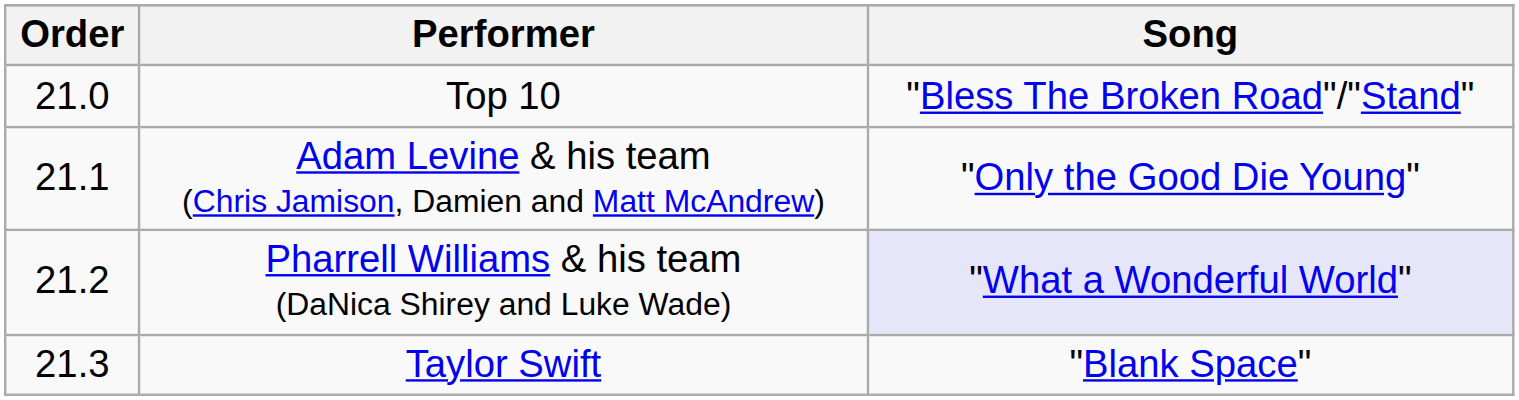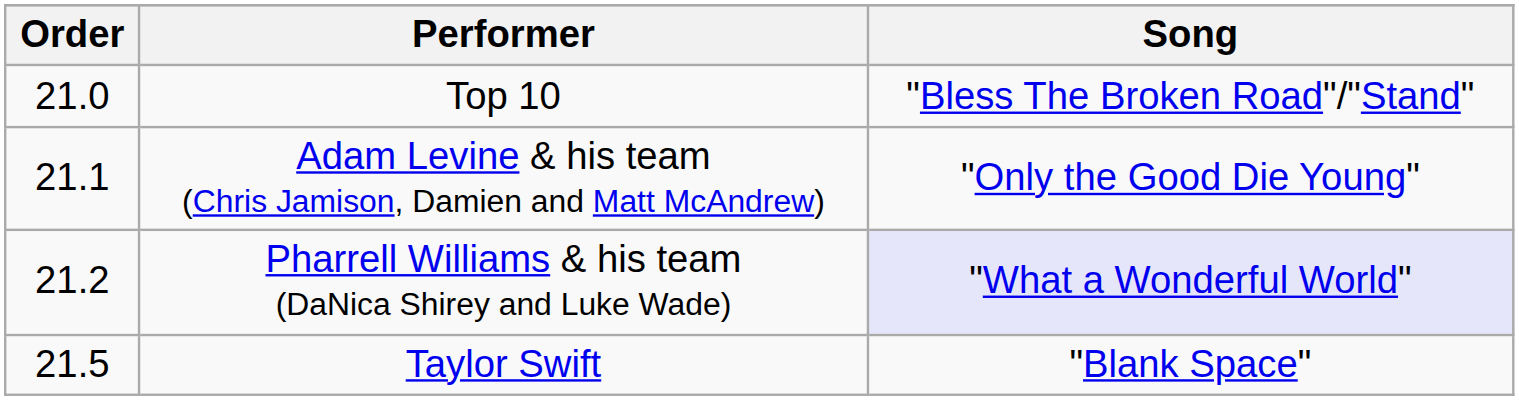Taylor Swift | Order: 21.3 -> 21.5
